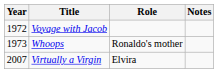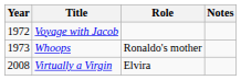Virtually a Virgin | Year: 2007 -> 2008
